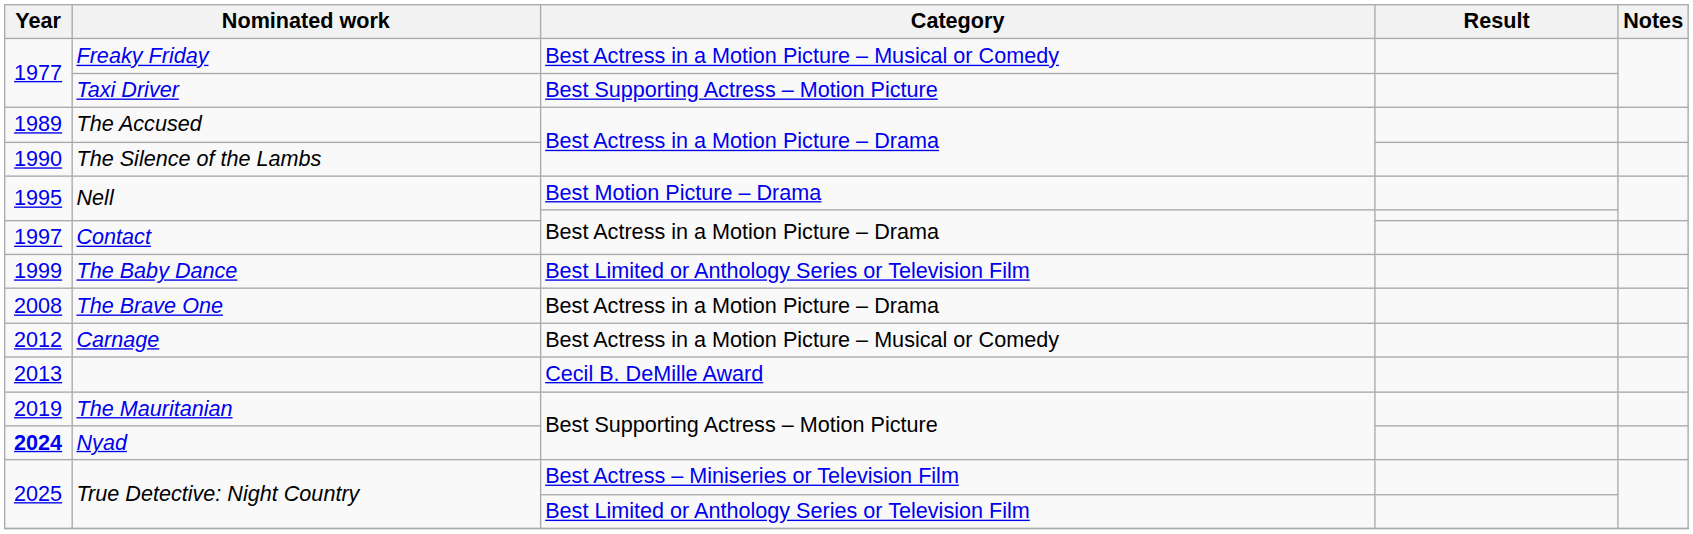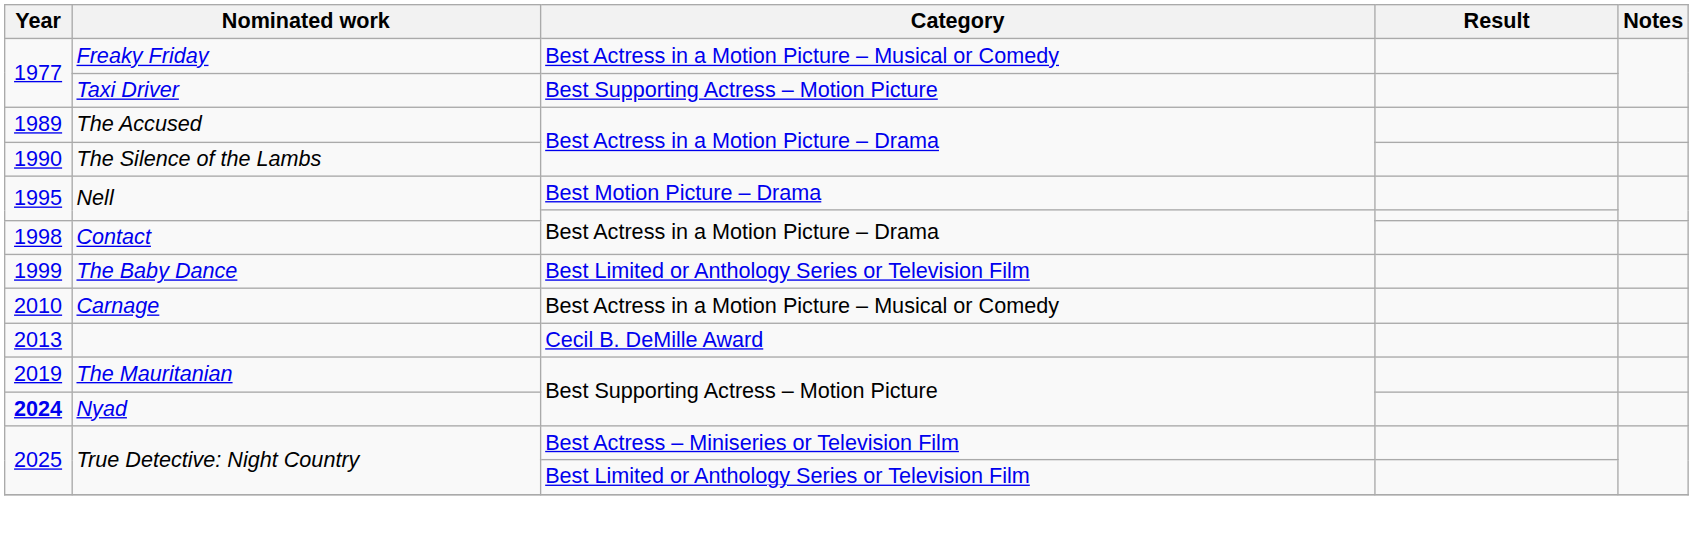Contact | Year: 1997 -> 1998
- row: 2008 | The Brave One | Best Actress in a Motion Picture – Drama
Carnage | Year: 2012 -> 2010
